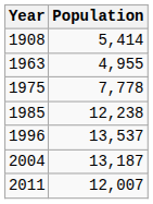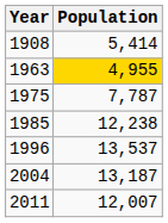1963 | Population: no background -> gold background
1975 | Population: 7,778 -> 7,787
